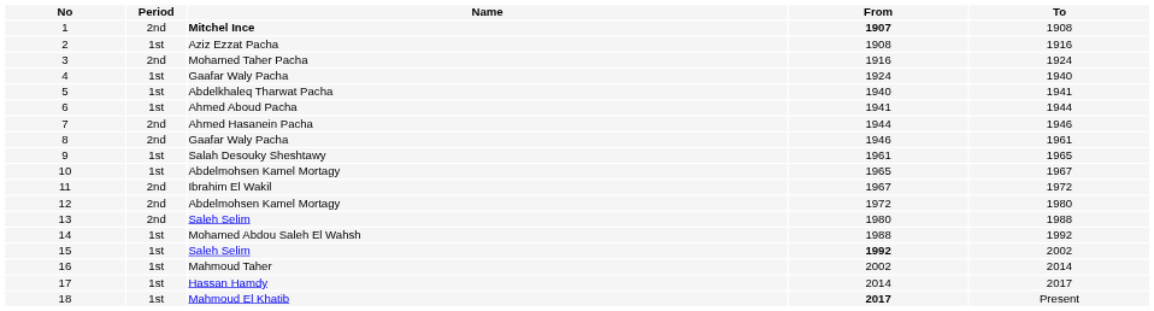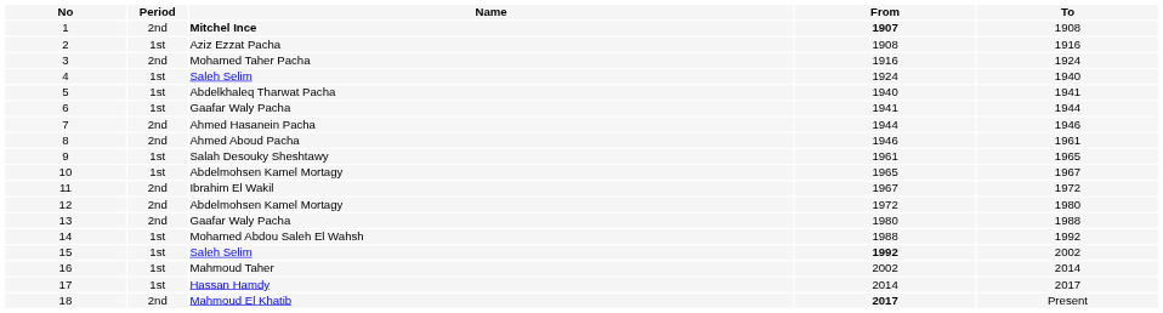4 | Name: Gaafar Waly Pacha -> Saleh Selim
6 | Name: Ahmed Aboud Pacha -> Gaafar Waly Pacha
8 | Name: Gaafar Waly Pacha -> Ahmed Aboud Pacha
13 | Name: Saleh Selim -> Gaafar Waly Pacha
18 | Period: 1st -> 2nd
